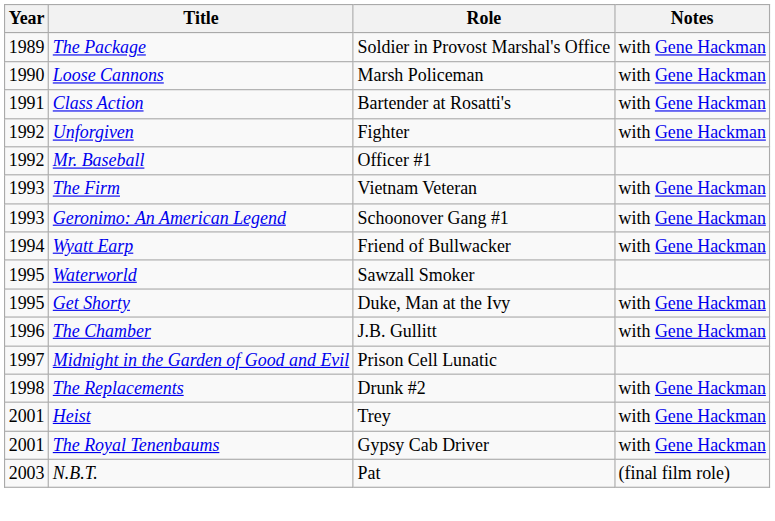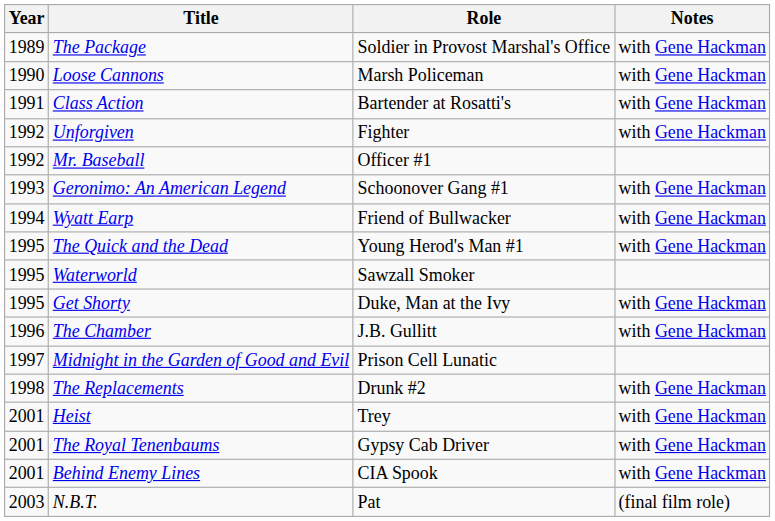- row: 1993 | The Firm | Vietnam Veteran | with Gene Hackman
+ row: 1995 | The Quick and the Dead | Young Herod's Man #1 | with Gene Hackman
+ row: 2001 | Behind Enemy Lines | CIA Spook | with Gene Hackman
